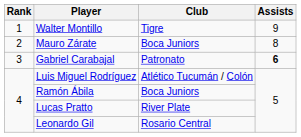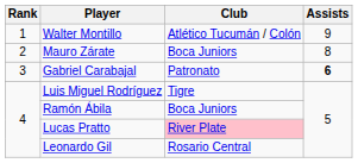Walter Montillo | Club: Tigre -> Atlético Tucumán / Colón
Luis Miguel Rodríguez | Club: Atlético Tucumán / Colón -> Tigre
Lucas Pratto | Club: no background -> pink background
